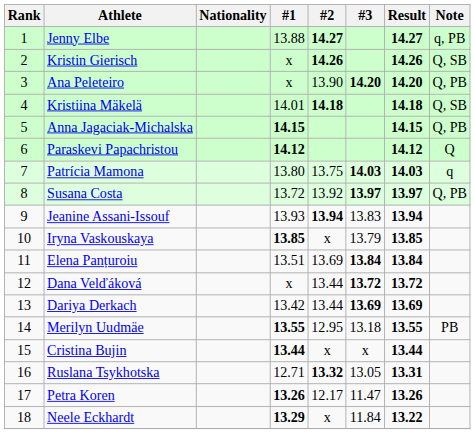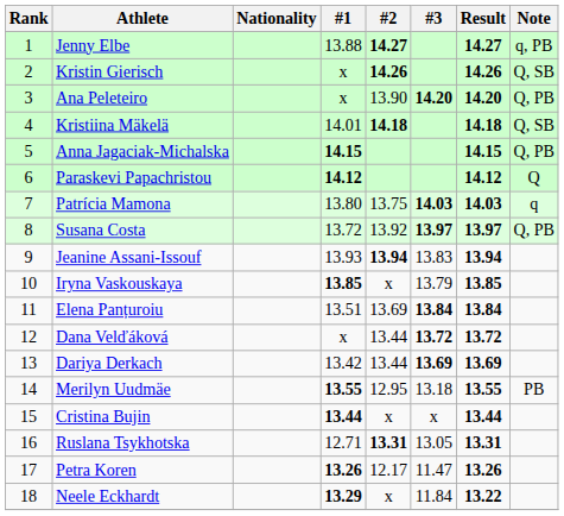Ruslana Tsykhotska | #2: 13.32 -> 13.31
